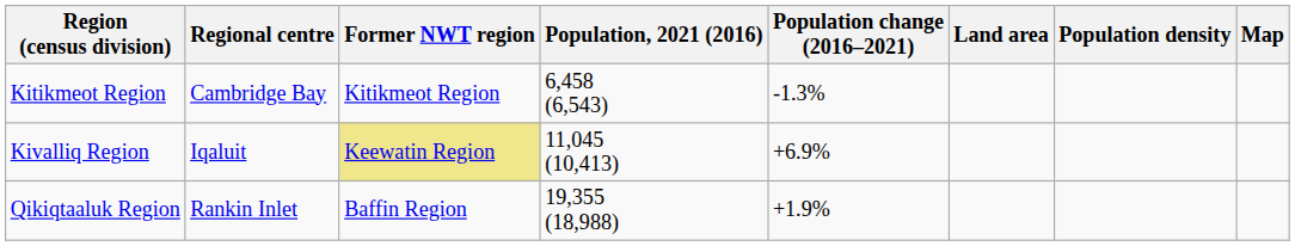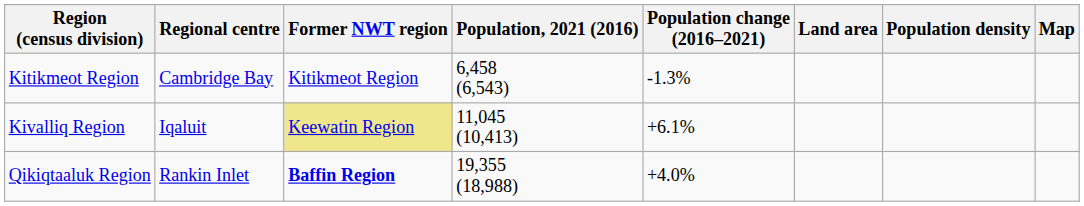Kivalliq Region | Population change (2016–2021): +6.9% -> +6.1%
Qikiqtaaluk Region | Former NWT region: normal -> bold
Qikiqtaaluk Region | Population change (2016–2021): +1.9% -> +4.0%
